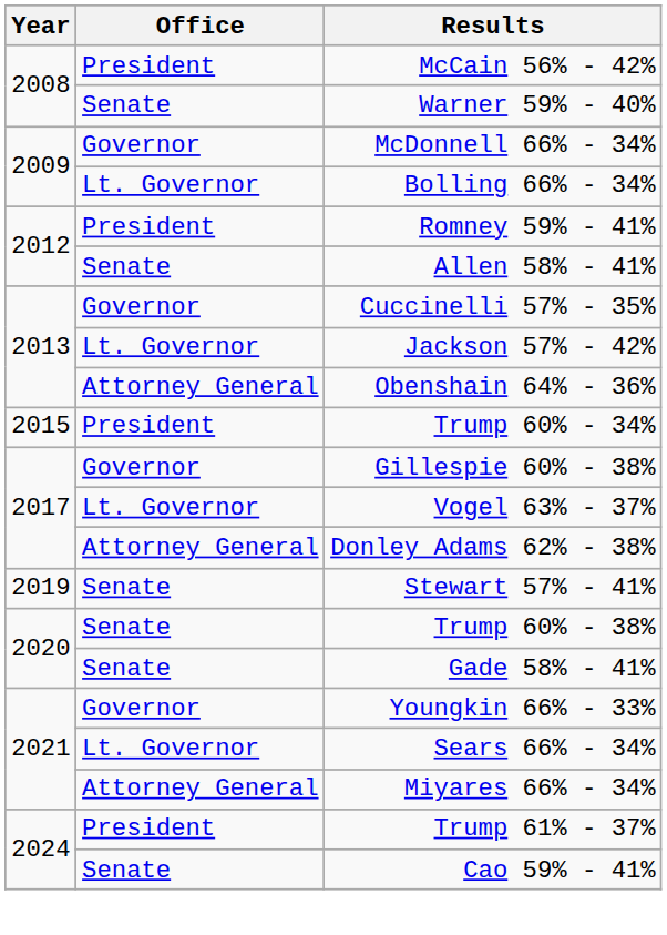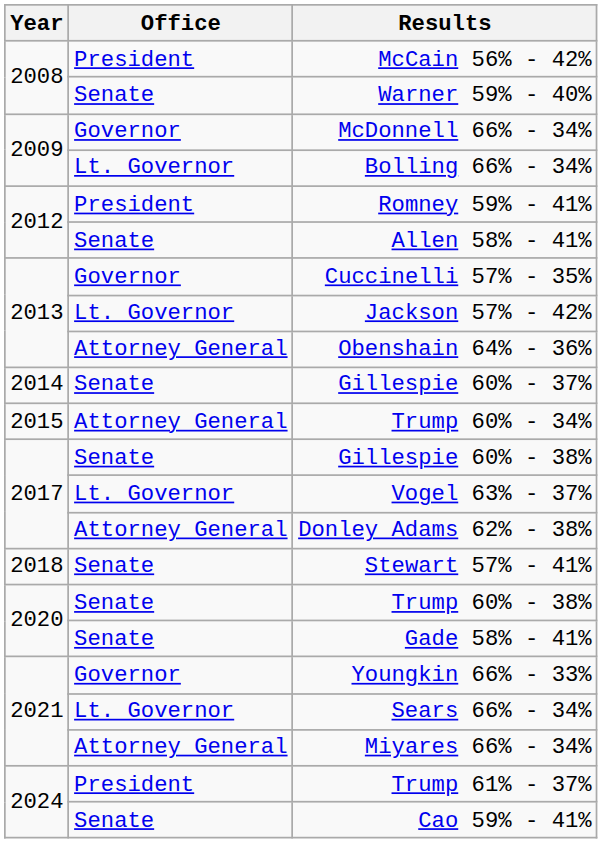+ row: 2014 | Senate | Gillespie 60% - 37%
Trump 60% - 34% | Office: President -> Attorney General
Gillespie 60% - 38% | Office: Governor -> Senate
Stewart 57% - 41% | Year: 2019 -> 2018
